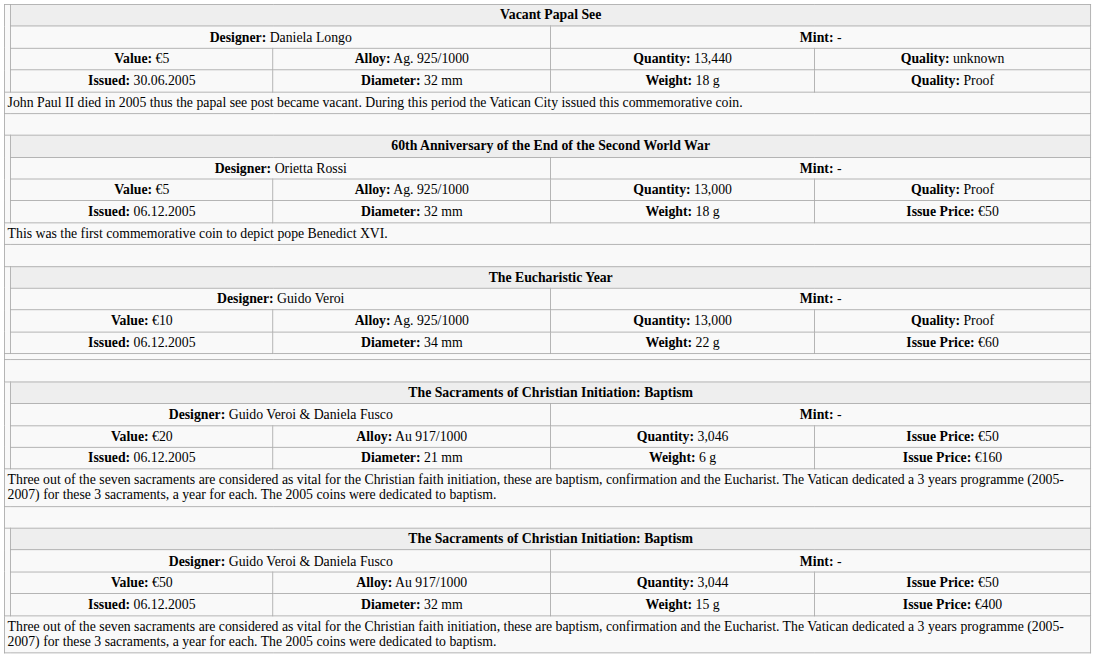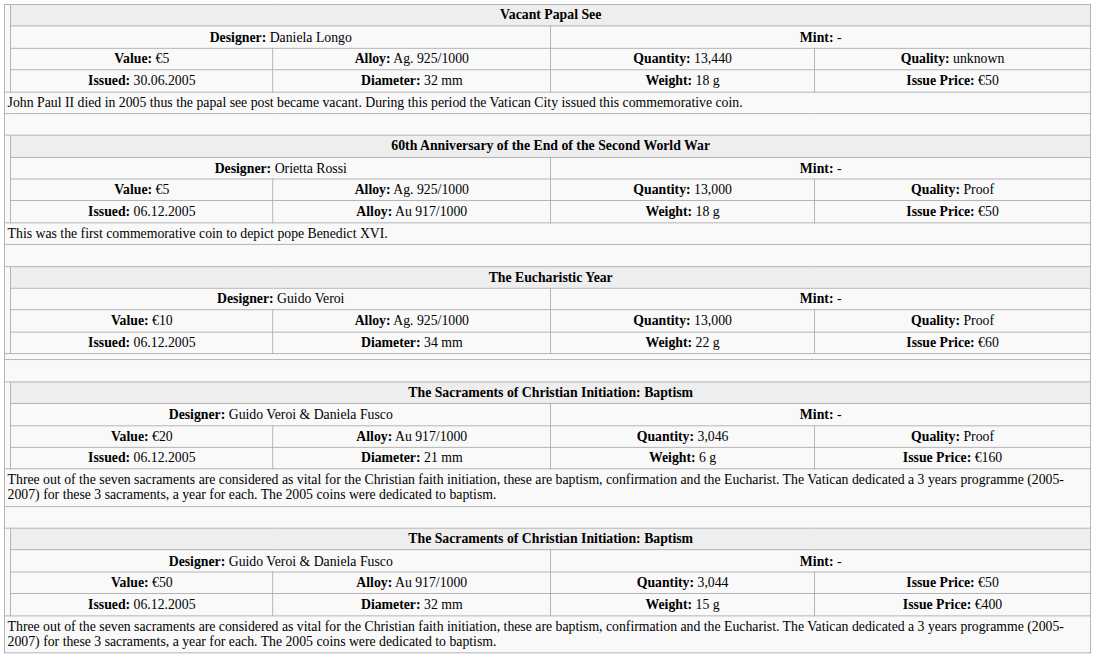Issued: 30.06.2005 | column 5: Quality: Proof -> Issue Price: €50
Issued: 06.12.2005 / Weight: 18 g | column 3: Diameter: 32 mm -> Alloy: Au 917/1000
Value: €20 | column 5: Issue Price: €50 -> Quality: Proof
